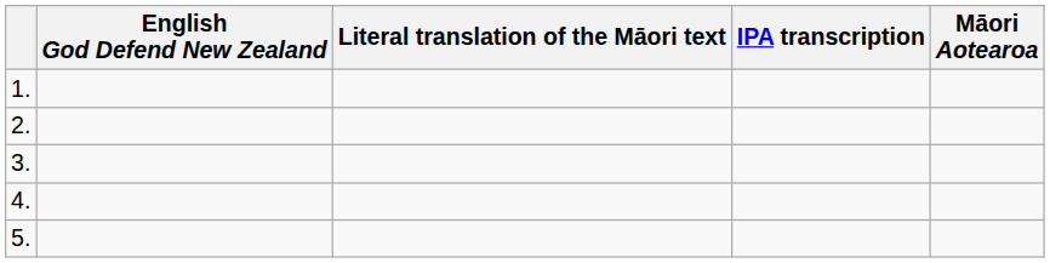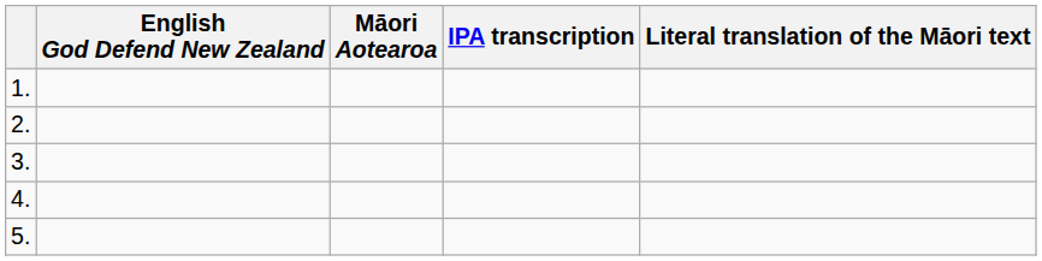columns swapped: Māori Aotearoa <-> Literal translation of the Māori text
